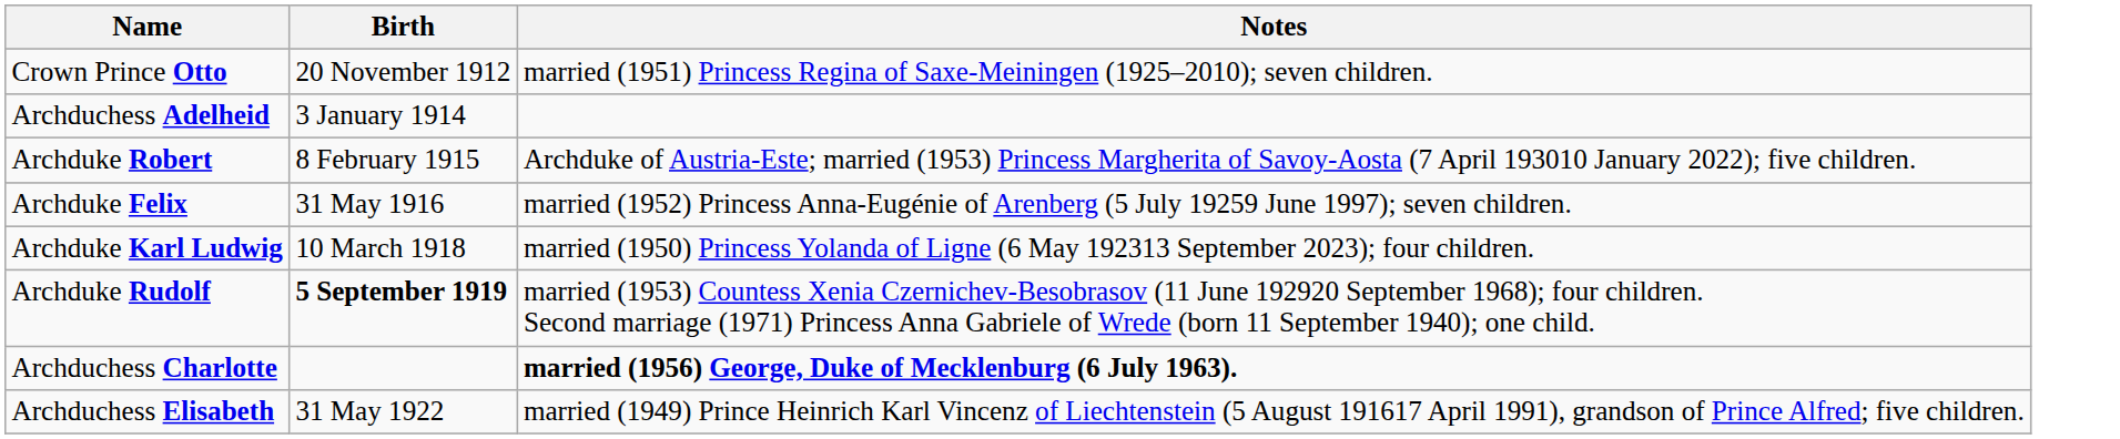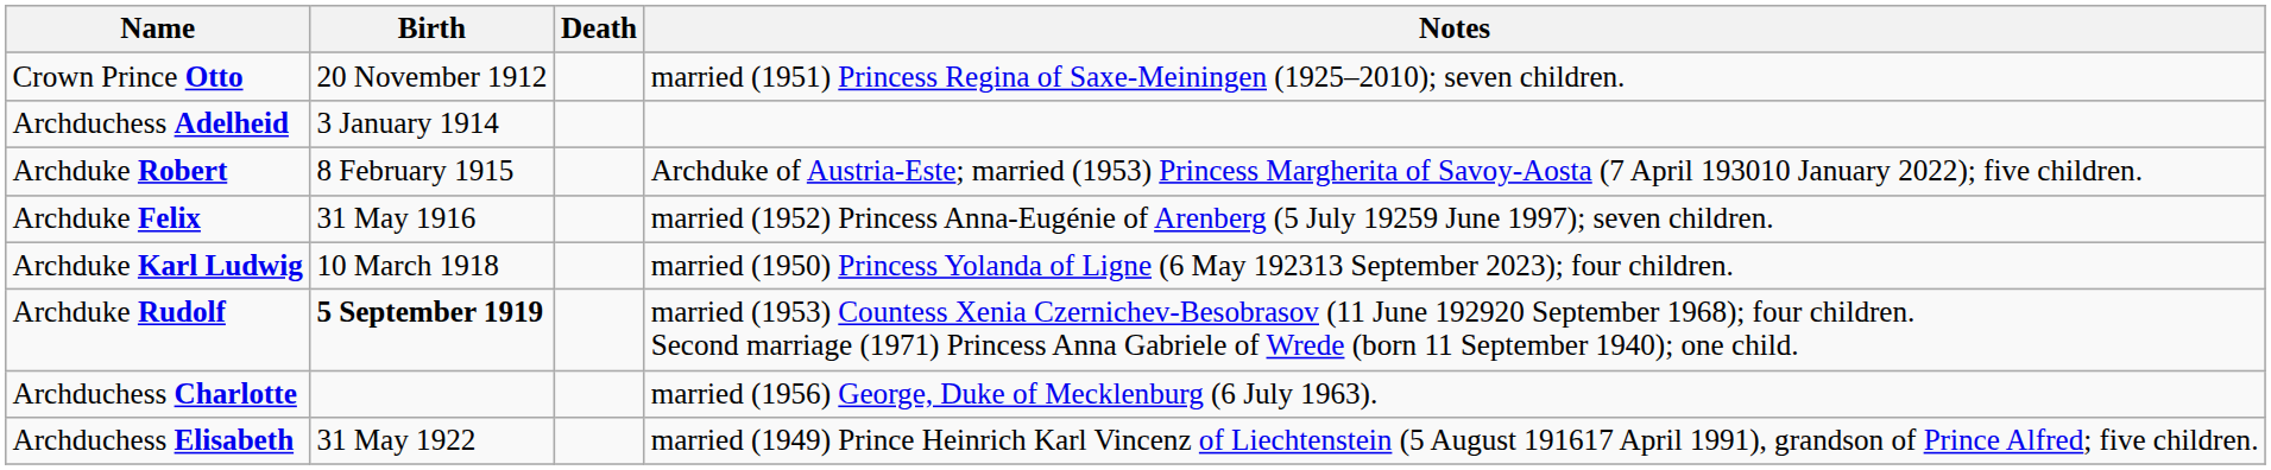+ column: Death
Archduchess Charlotte | Notes: bold -> normal
